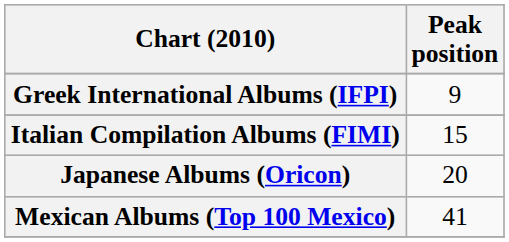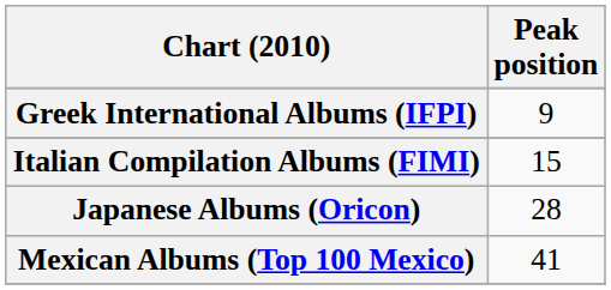Japanese Albums (Oricon) | Peak position: 20 -> 28
